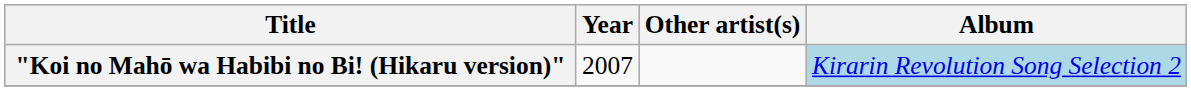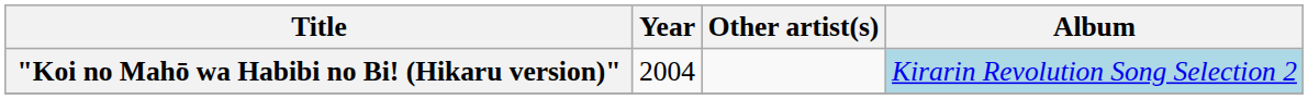"Koi no Mahō wa Habibi no Bi! (Hikaru version)" | Year: 2007 -> 2004
